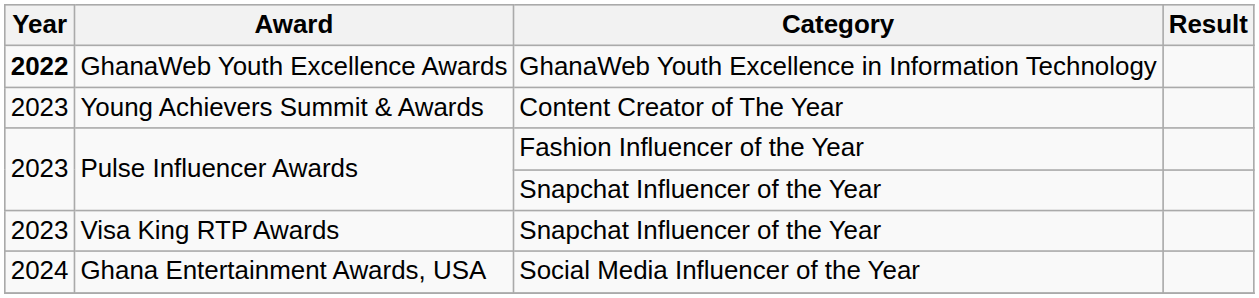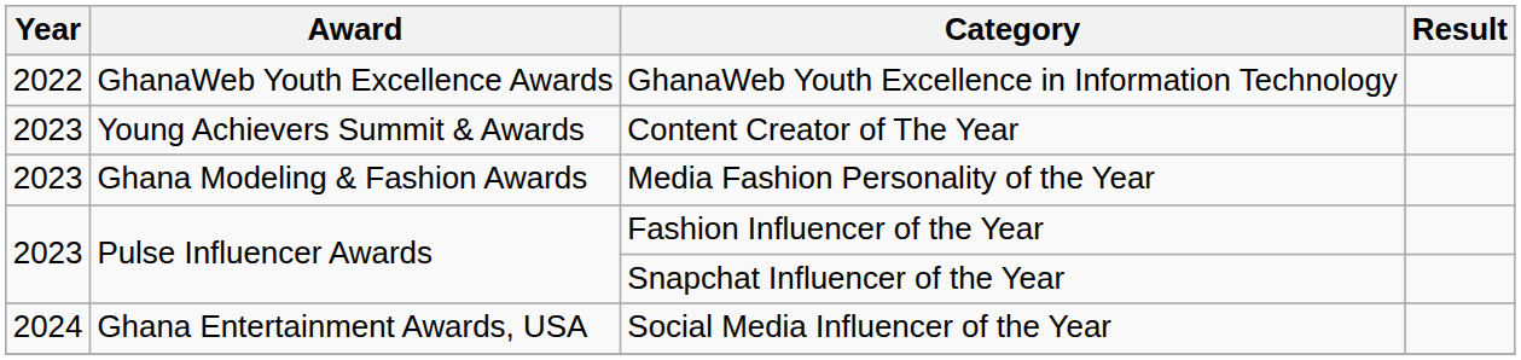GhanaWeb Youth Excellence Awards | Year: bold -> normal
+ row: 2023 | Ghana Modeling & Fashion Awards | Media Fashion Personality of the Year
- row: 2023 | Visa King RTP Awards | Snapchat Influencer of the Year
